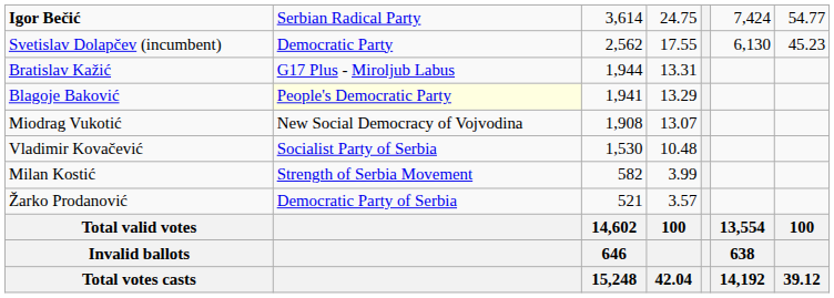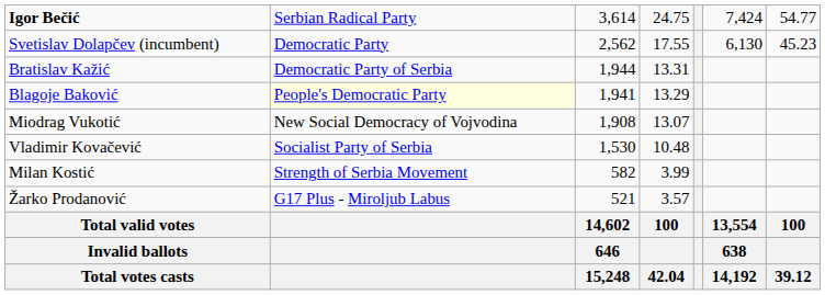Bratislav Kažić | column 2: G17 Plus - Miroljub Labus -> Democratic Party of Serbia
Žarko Prodanović | column 2: Democratic Party of Serbia -> G17 Plus - Miroljub Labus
